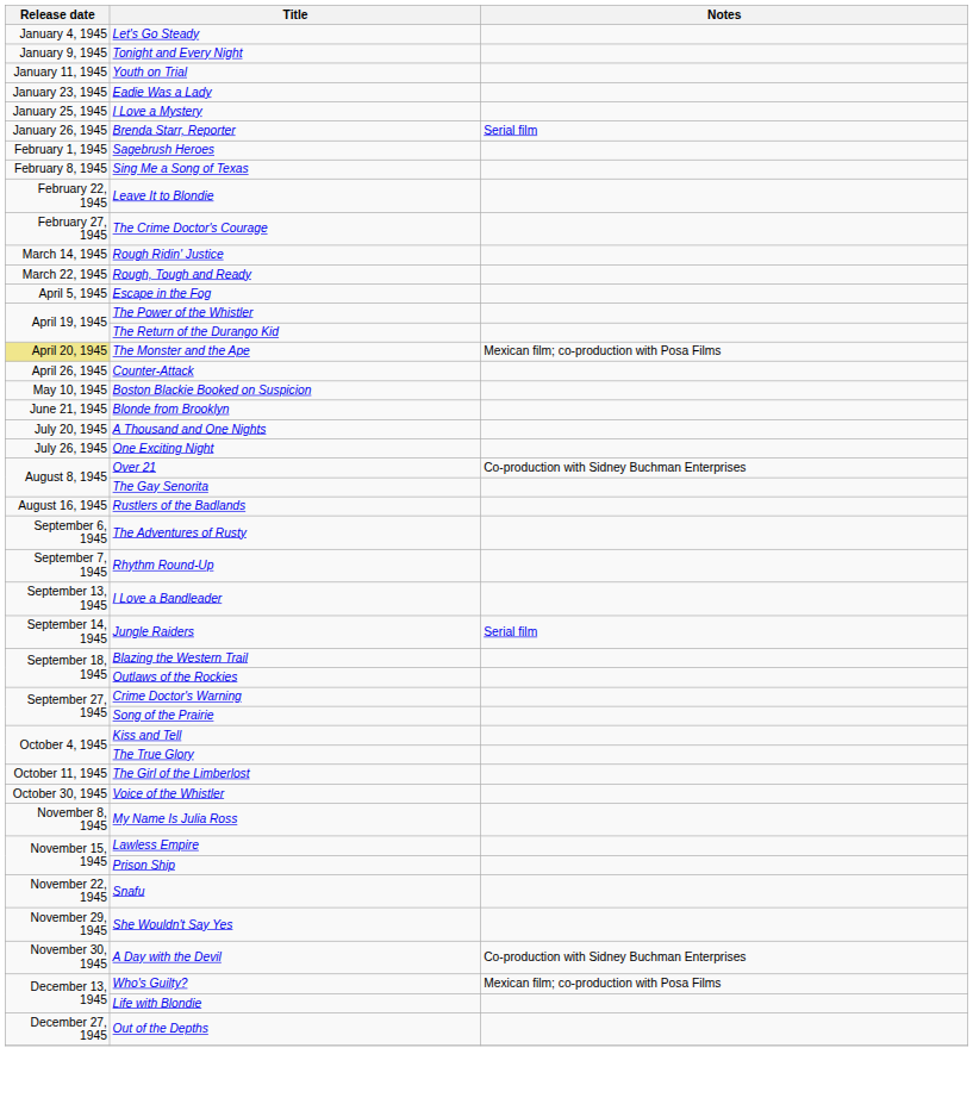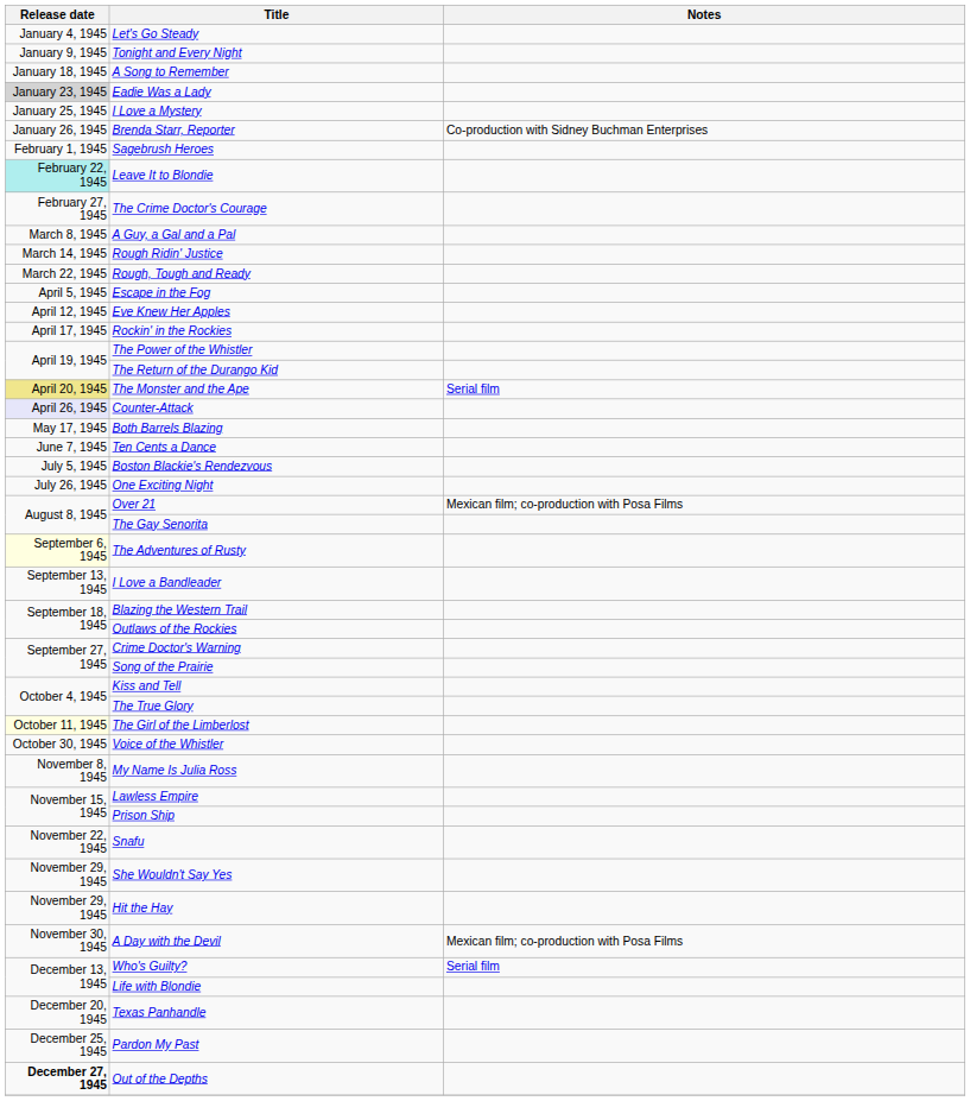- row: January 11, 1945 | Youth on Trial
+ row: January 18, 1945 | A Song to Remember
Eadie Was a Lady | Release date: no background -> lightgrey background
Brenda Starr, Reporter | Notes: Serial film -> Co-production with Sidney Buchman Enterprises
- row: February 8, 1945 | Sing Me a Song of Texas
Leave It to Blondie | Release date: no background -> paleturquoise background
+ row: March 8, 1945 | A Guy, a Gal and a Pal
+ row: April 12, 1945 | Eve Knew Her Apples
+ row: April 17, 1945 | Rockin' in the Rockies
The Monster and the Ape | Notes: Mexican film; co-production with Posa Films -> Serial film
Counter-Attack | Release date: no background -> lavender background
- row: May 10, 1945 | Boston Blackie Booked on Suspicion
+ row: May 17, 1945 | Both Barrels Blazing
+ row: June 7, 1945 | Ten Cents a Dance
- row: June 21, 1945 | Blonde from Brooklyn
+ row: July 5, 1945 | Boston Blackie's Rendezvous
- row: July 20, 1945 | A Thousand and One Nights
Over 21 | Notes: Co-production with Sidney Buchman Enterprises -> Mexican film; co-production with Posa Films
- row: August 16, 1945 | Rustlers of the Badlands
The Adventures of Rusty | Release date: no background -> lightyellow background
- row: September 7, 1945 | Rhythm Round-Up
- row: September 14, 1945 | Jungle Raiders | Serial film
The Girl of the Limberlost | Release date: no background -> lightyellow background
+ row: November 29, 1945 | Hit the Hay
A Day with the Devil | Notes: Co-production with Sidney Buchman Enterprises -> Mexican film; co-production with Posa Films
Who's Guilty? | Notes: Mexican film; co-production with Posa Films -> Serial film
+ row: December 20, 1945 | Texas Panhandle
+ row: December 25, 1945 | Pardon My Past
Out of the Depths | Release date: normal -> bold
